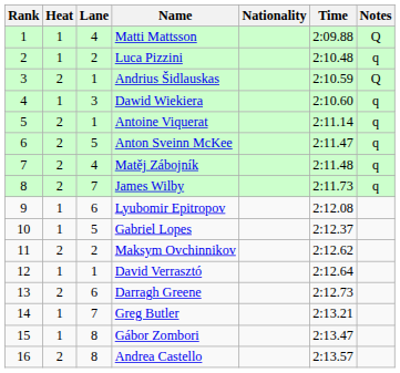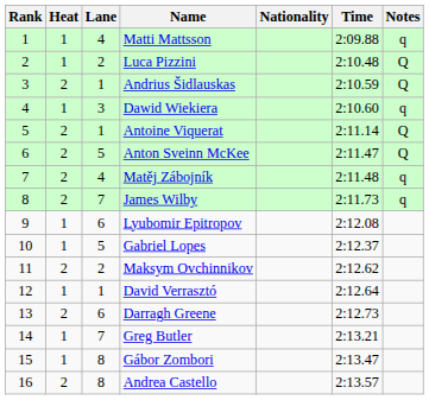Matti Mattsson | Notes: Q -> q
Luca Pizzini | Notes: q -> Q
Antoine Viquerat | Notes: q -> Q
Anton Sveinn McKee | Notes: q -> Q
